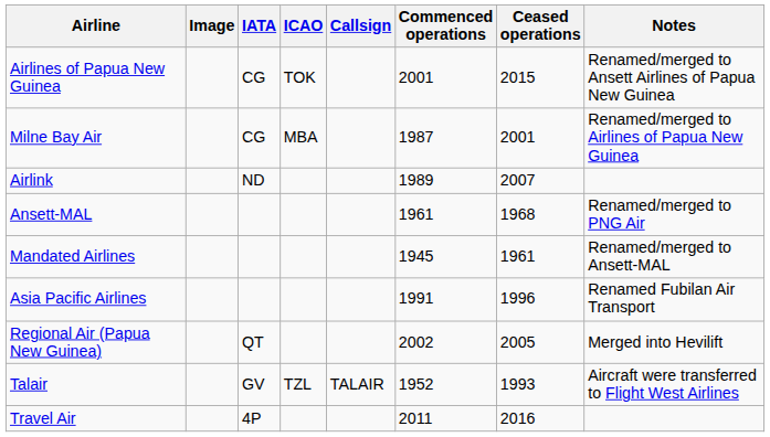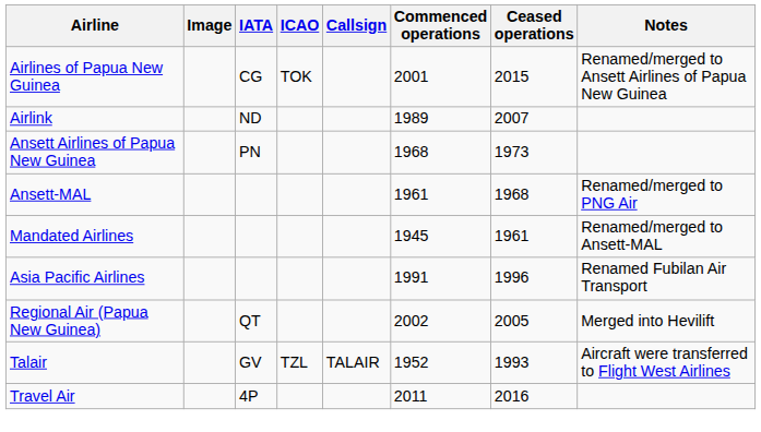- row: Milne Bay Air | CG | MBA | 1987 | 2001 | Renamed/merged to Airlines of Papua New Guinea
+ row: Ansett Airlines of Papua New Guinea | PN | 1968 | 1973
